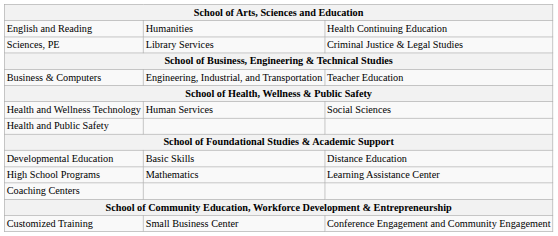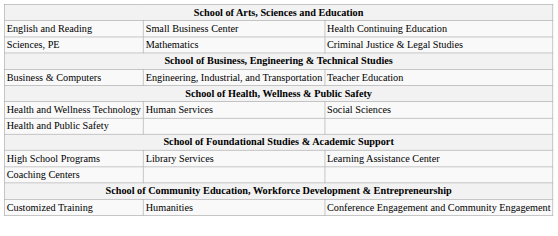English and Reading | column 2: Humanities -> Small Business Center
Sciences, PE | column 2: Library Services -> Mathematics
- row: Developmental Education | Basic Skills | Distance Education
High School Programs | column 2: Mathematics -> Library Services
Customized Training | column 2: Small Business Center -> Humanities
